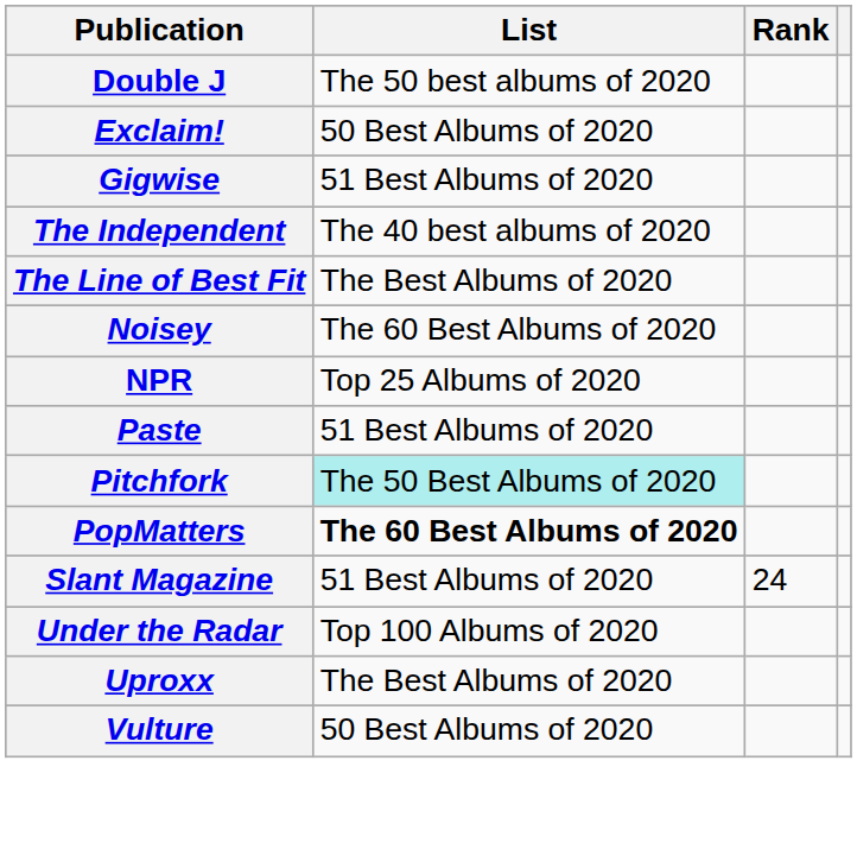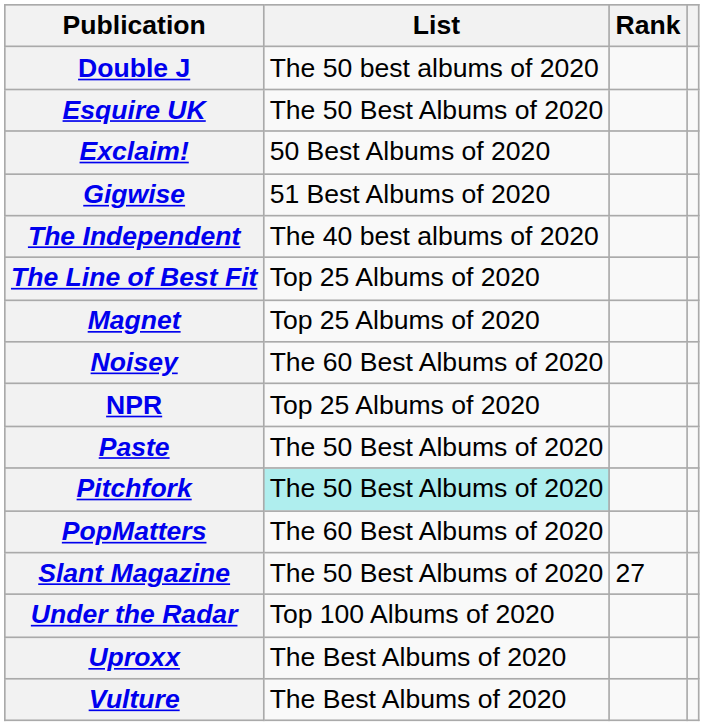+ row: Esquire UK | The 50 Best Albums of 2020
The Line of Best Fit | List: The Best Albums of 2020 -> Top 25 Albums of 2020
+ row: Magnet | Top 25 Albums of 2020
Paste | List: 51 Best Albums of 2020 -> The 50 Best Albums of 2020
PopMatters | List: bold -> normal
Slant Magazine | List: 51 Best Albums of 2020 -> The 50 Best Albums of 2020
Slant Magazine | Rank: 24 -> 27
Vulture | List: 50 Best Albums of 2020 -> The Best Albums of 2020
